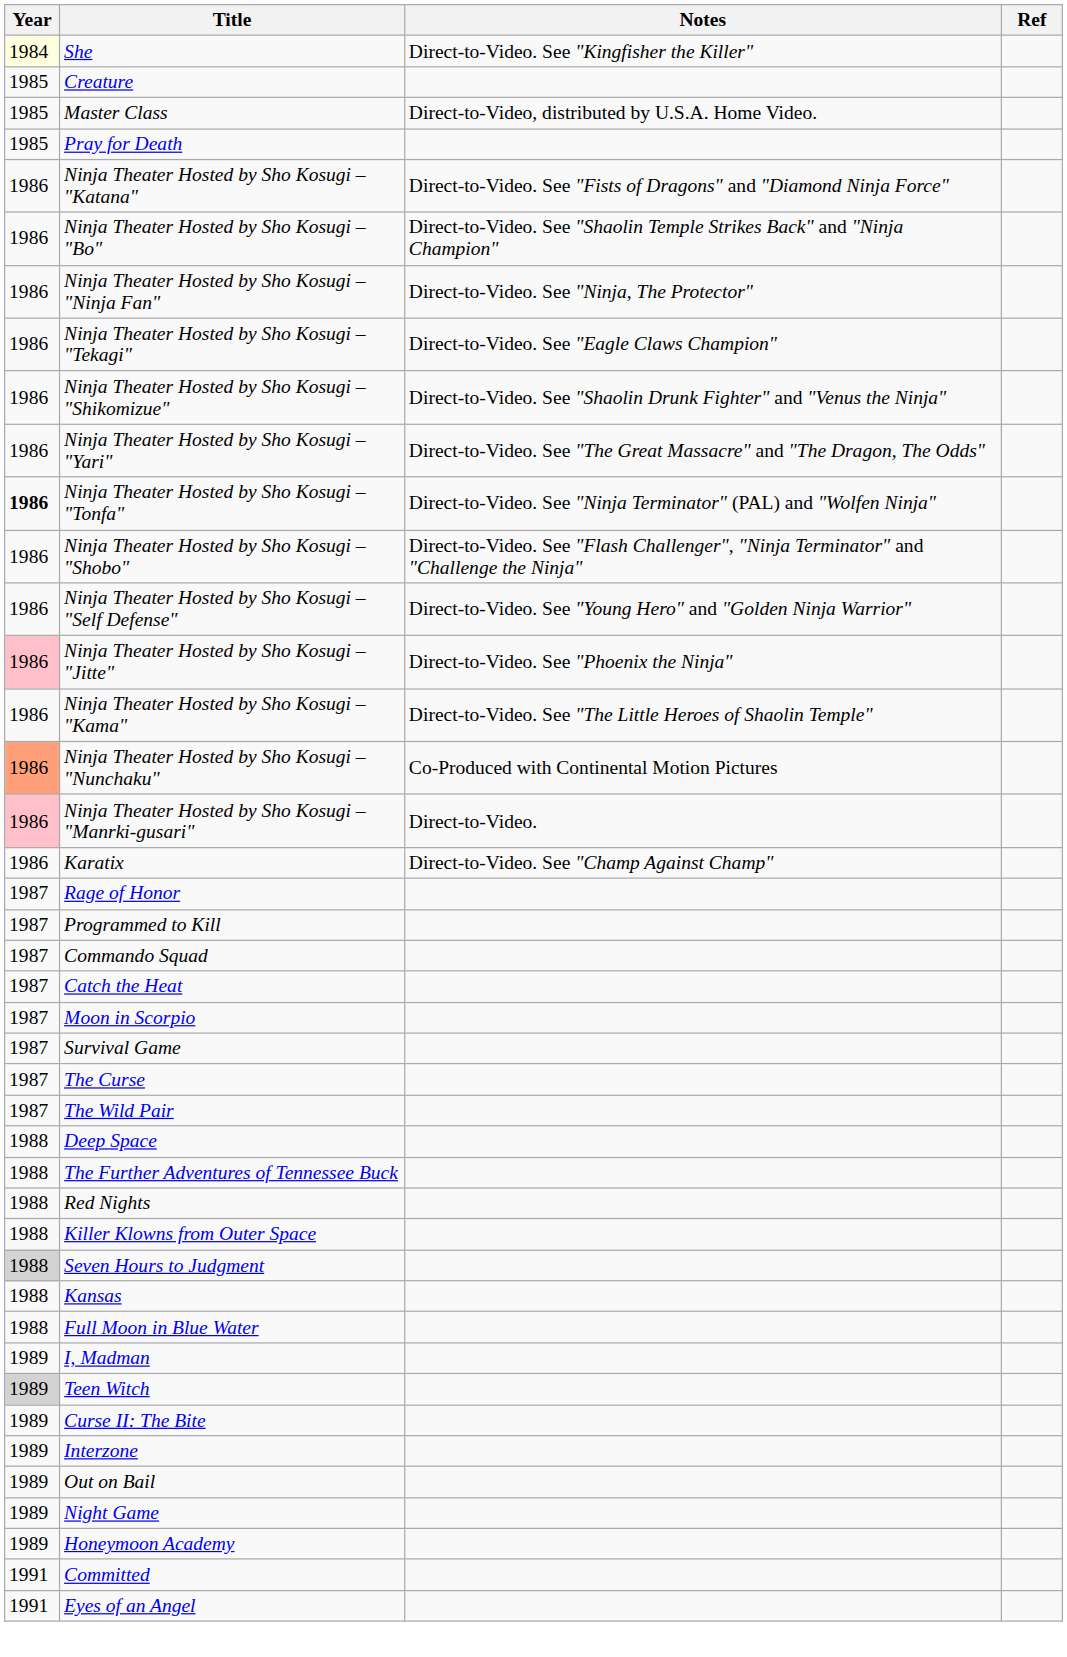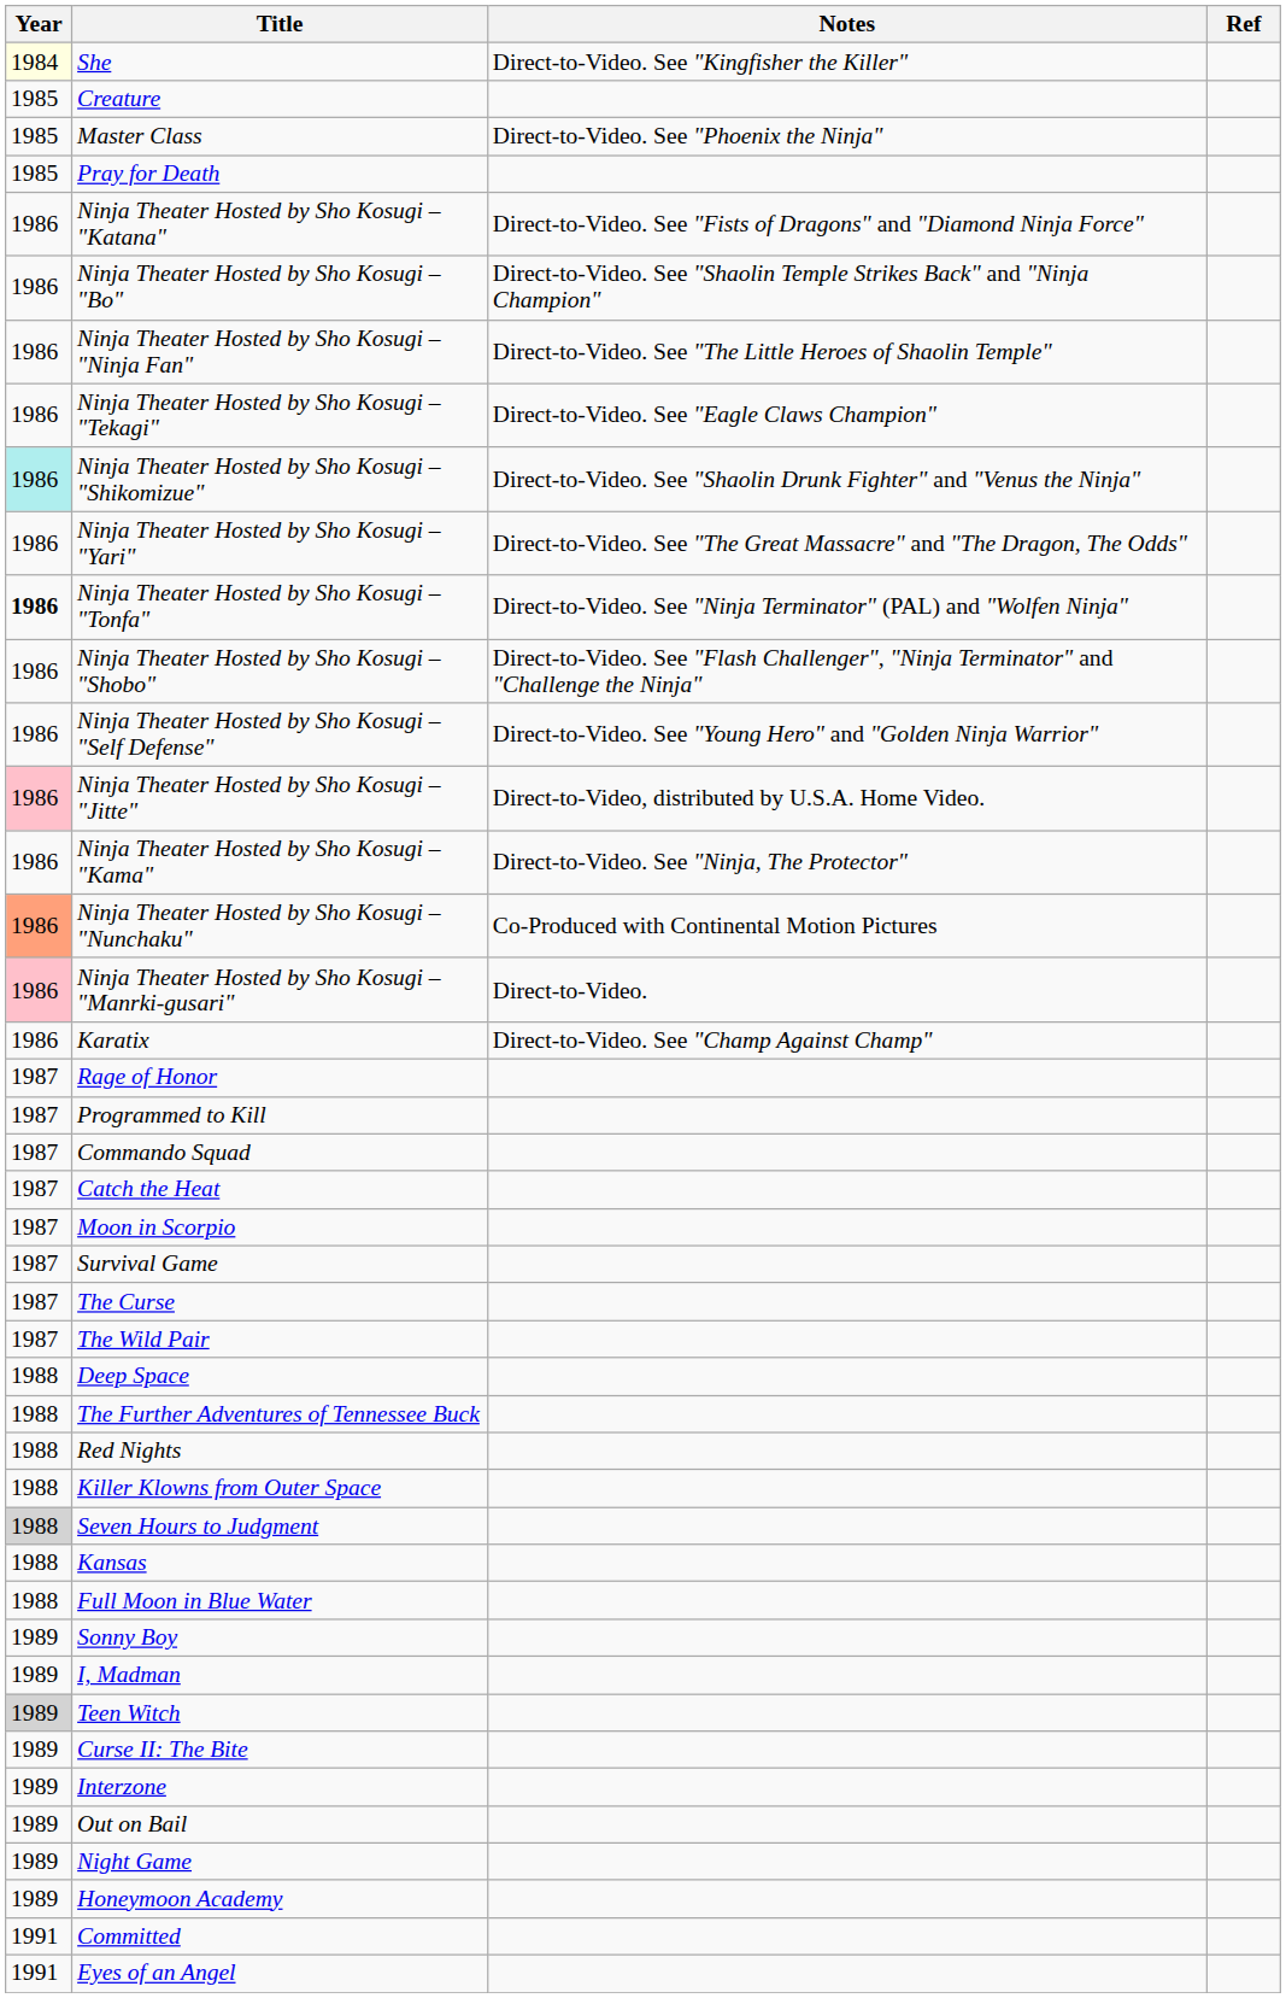Master Class | Notes: Direct-to-Video, distributed by U.S.A. Home Video. -> Direct-to-Video. See "Phoenix the Ninja"
Ninja Theater Hosted by Sho Kosugi – "Ninja Fan" | Notes: Direct-to-Video. See "Ninja, The Protector" -> Direct-to-Video. See "The Little Heroes of Shaolin Temple"
Ninja Theater Hosted by Sho Kosugi – "Shikomizue" | Year: no background -> paleturquoise background
Ninja Theater Hosted by Sho Kosugi – "Jitte" | Notes: Direct-to-Video. See "Phoenix the Ninja" -> Direct-to-Video, distributed by U.S.A. Home Video.
Ninja Theater Hosted by Sho Kosugi – "Kama" | Notes: Direct-to-Video. See "The Little Heroes of Shaolin Temple" -> Direct-to-Video. See "Ninja, The Protector"
+ row: 1989 | Sonny Boy
